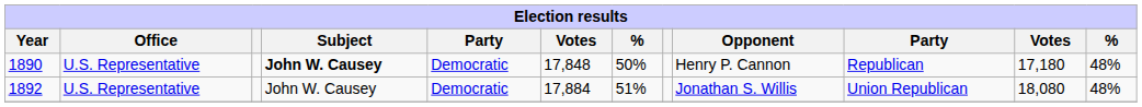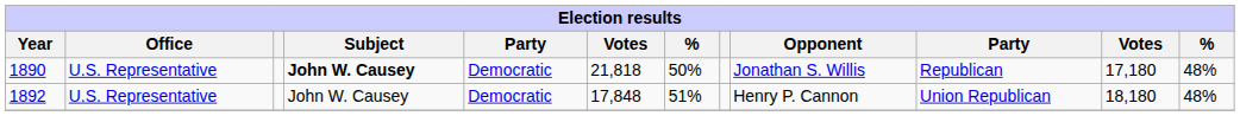1890 | column 6: 17,848 -> 21,818
1890 | Opponent: Henry P. Cannon -> Jonathan S. Willis
1892 | column 6: 17,884 -> 17,848
1892 | Opponent: Jonathan S. Willis -> Henry P. Cannon
1892 | column 11: 18,080 -> 18,180
